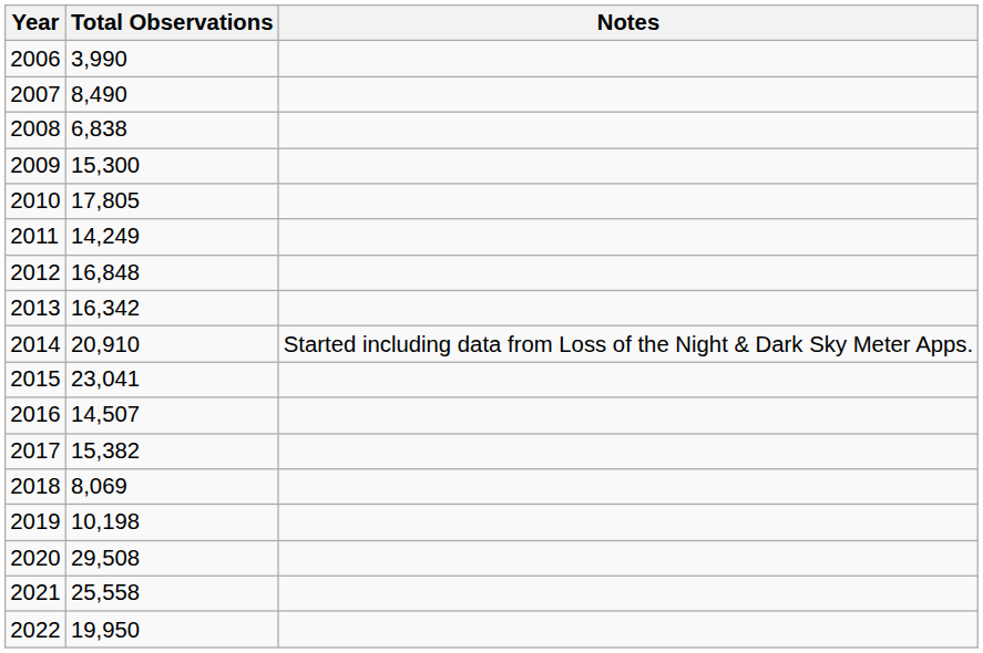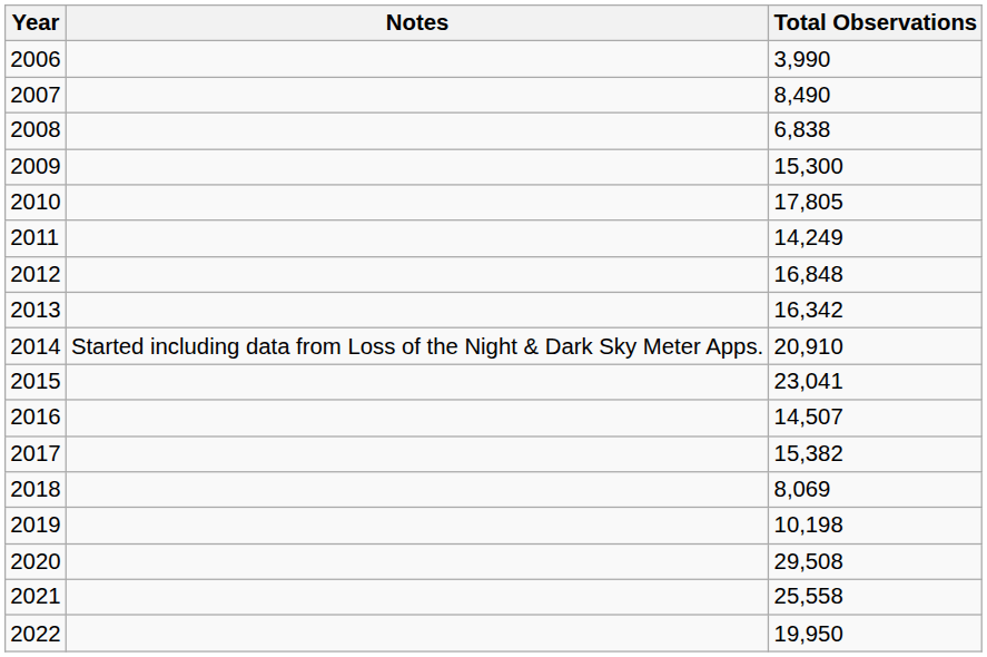columns swapped: Total Observations <-> Notes
